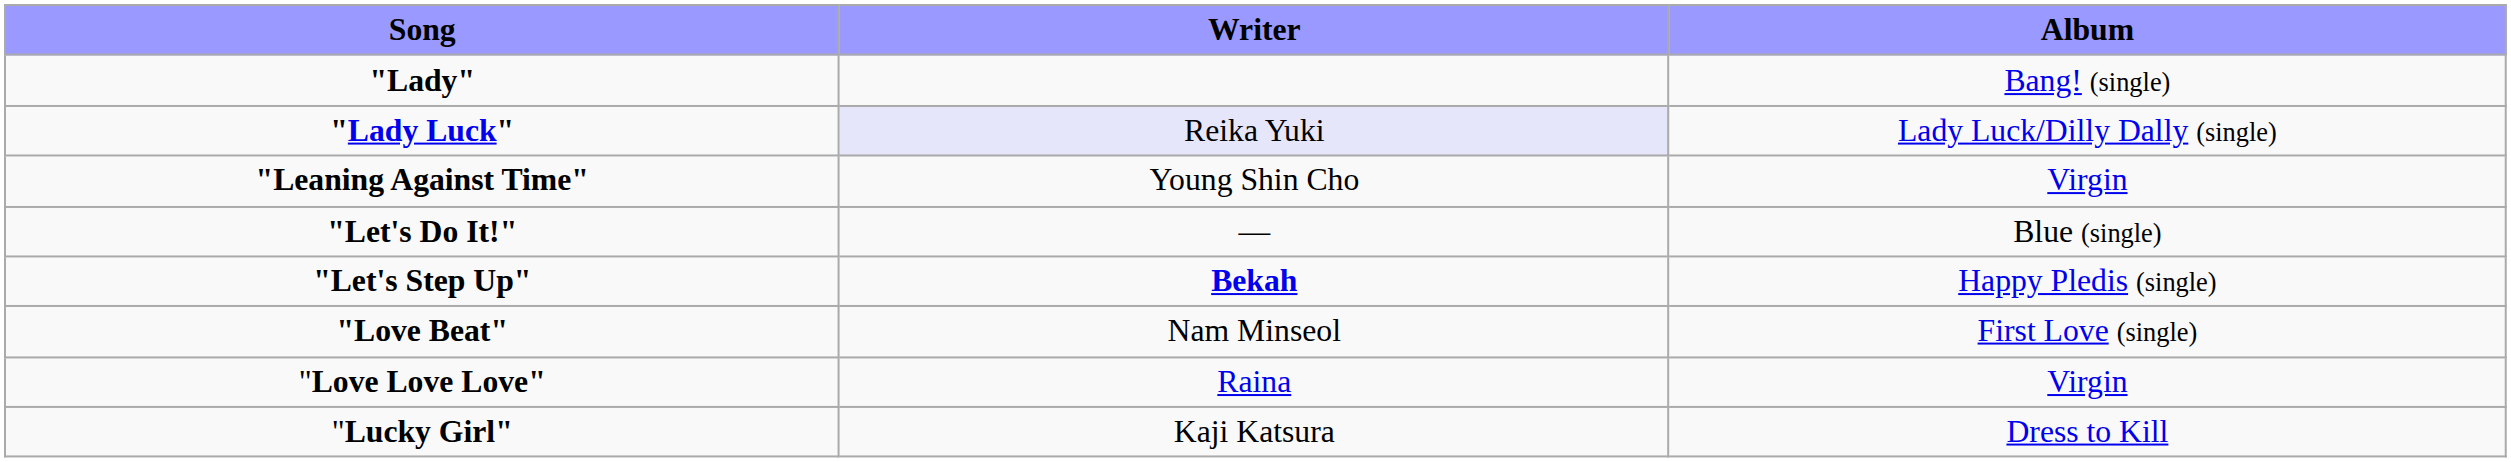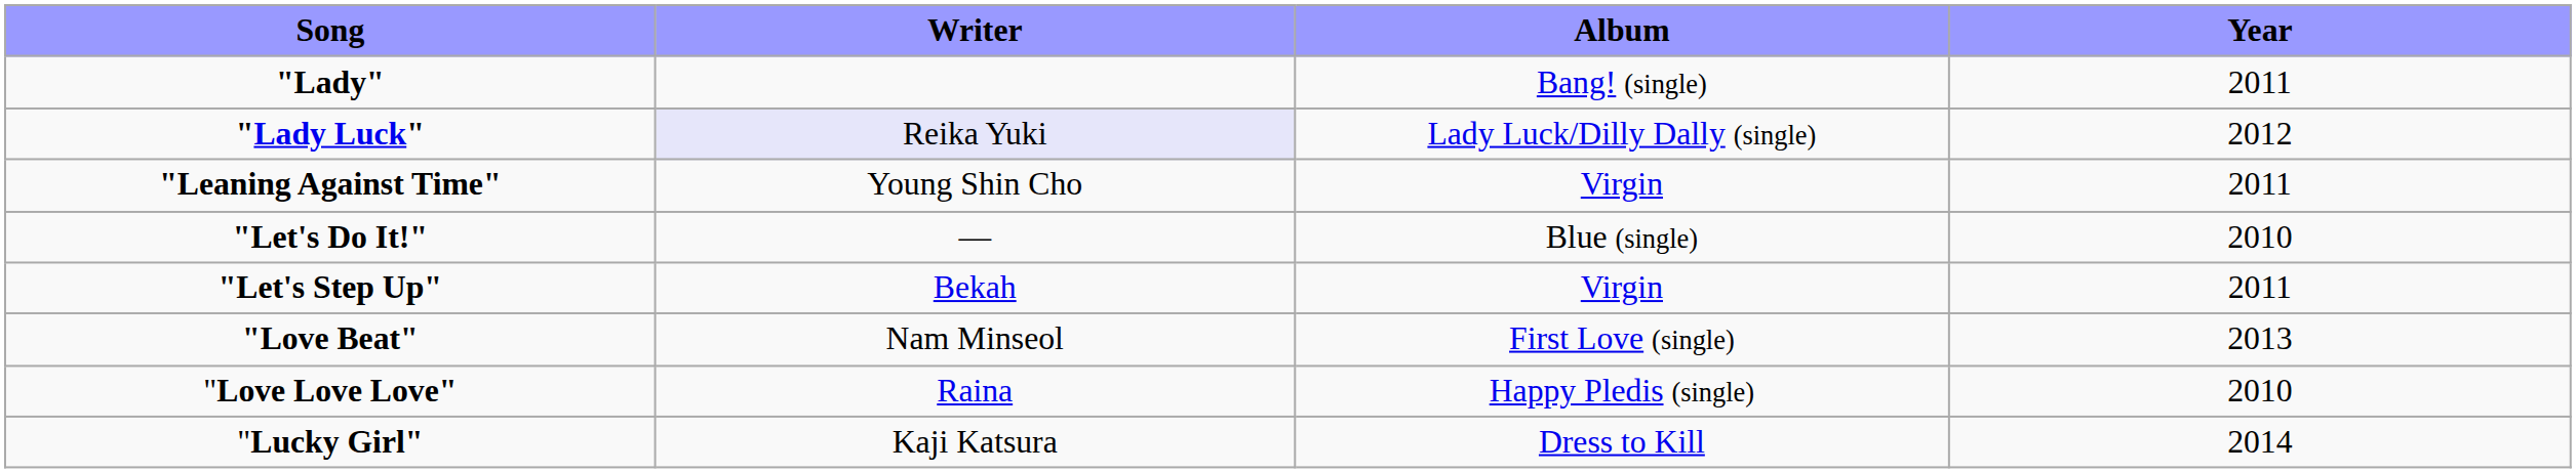+ column: Year | 2011 | 2012 | 2011 | 2010 | 2011 | 2013 | 2010 | 2014
"Let's Step Up" | Writer: bold -> normal
"Let's Step Up" | Album: Happy Pledis (single) -> Virgin
"Love Love Love" | Album: Virgin -> Happy Pledis (single)
